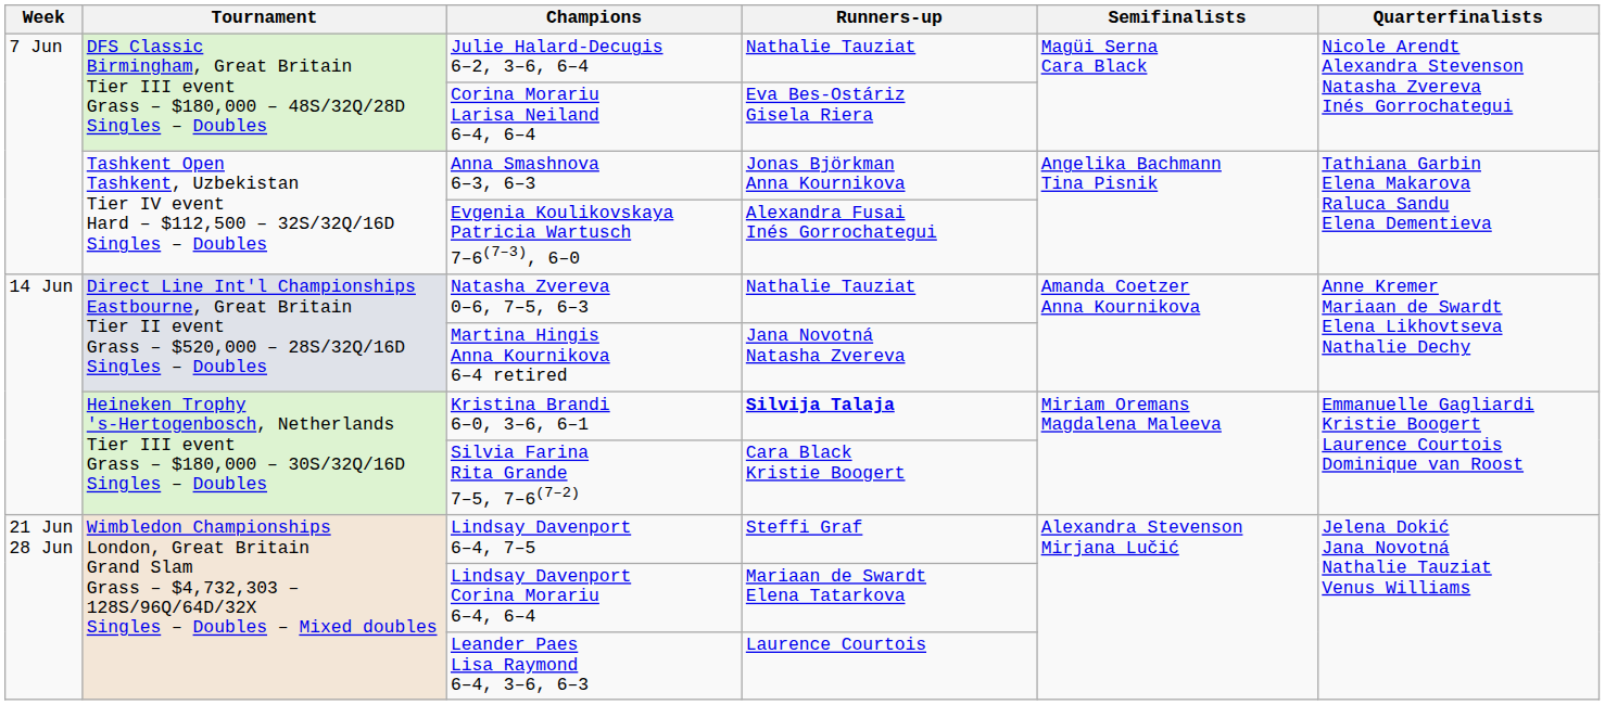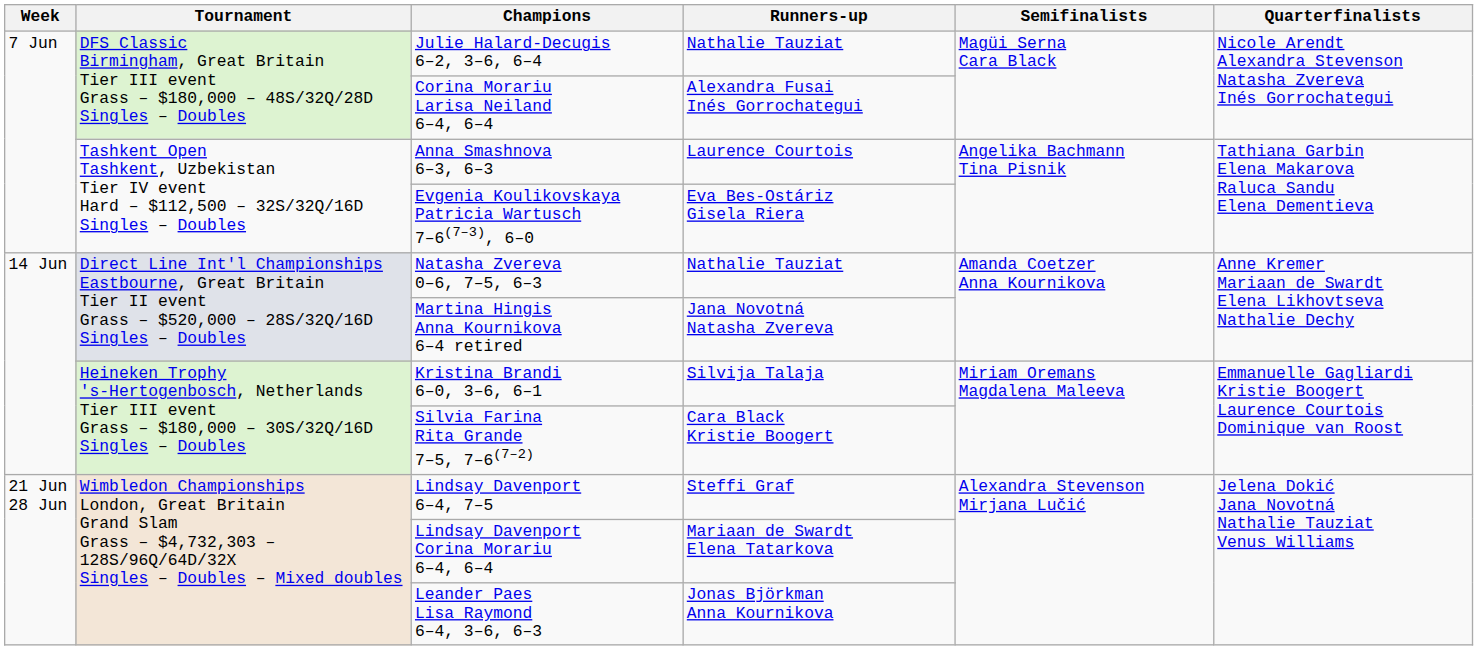Corina Morariu Larisa Neiland 6–4, 6–4 | Runners-up: Eva Bes-Ostáriz Gisela Riera -> Alexandra Fusai Inés Gorrochategui
Anna Smashnova 6–3, 6–3 | Runners-up: Jonas Björkman Anna Kournikova -> Laurence Courtois
Evgenia Koulikovskaya Patricia Wartusch 7–6(7–3), 6–0 | Runners-up: Alexandra Fusai Inés Gorrochategui -> Eva Bes-Ostáriz Gisela Riera
Kristina Brandi 6–0, 3–6, 6–1 | Runners-up: bold -> normal
Leander Paes Lisa Raymond 6–4, 3–6, 6–3 | Runners-up: Laurence Courtois -> Jonas Björkman Anna Kournikova
